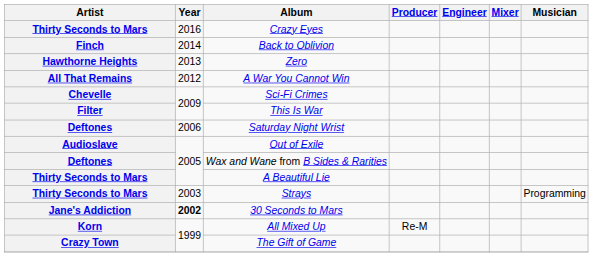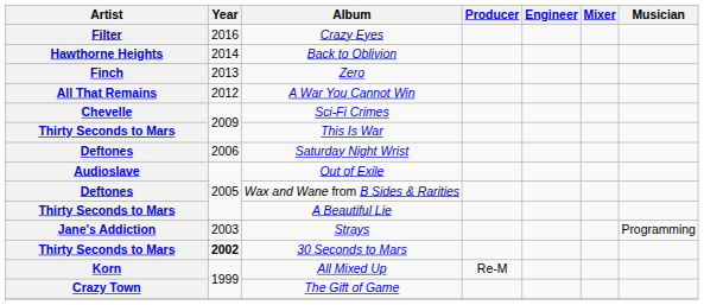Crazy Eyes | Artist: Thirty Seconds to Mars -> Filter
Back to Oblivion | Artist: Finch -> Hawthorne Heights
Zero | Artist: Hawthorne Heights -> Finch
This Is War | Artist: Filter -> Thirty Seconds to Mars
Strays | Artist: Thirty Seconds to Mars -> Jane's Addiction
30 Seconds to Mars | Artist: Jane's Addiction -> Thirty Seconds to Mars
